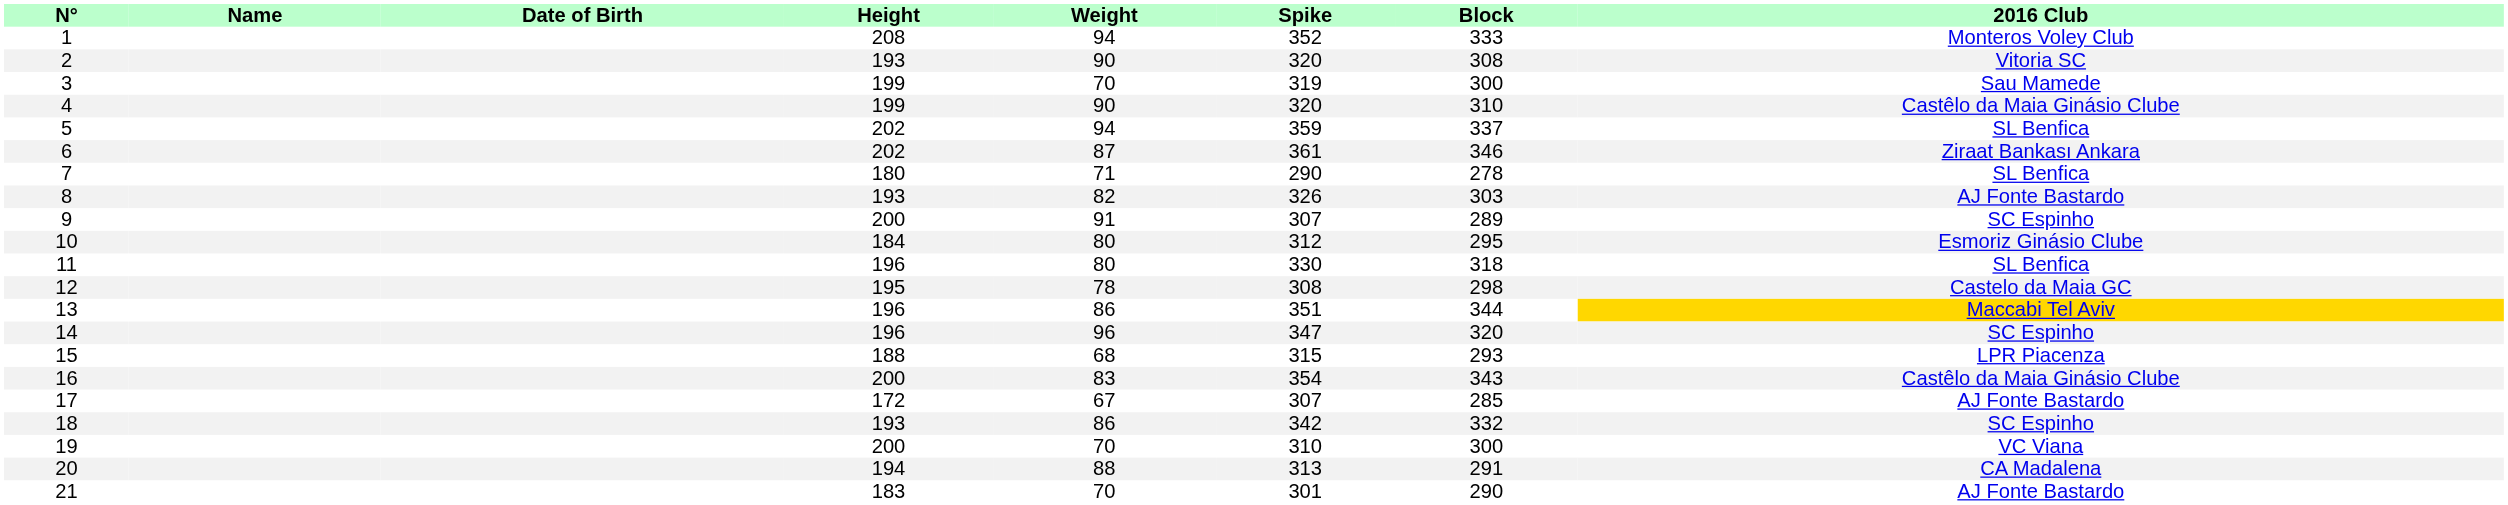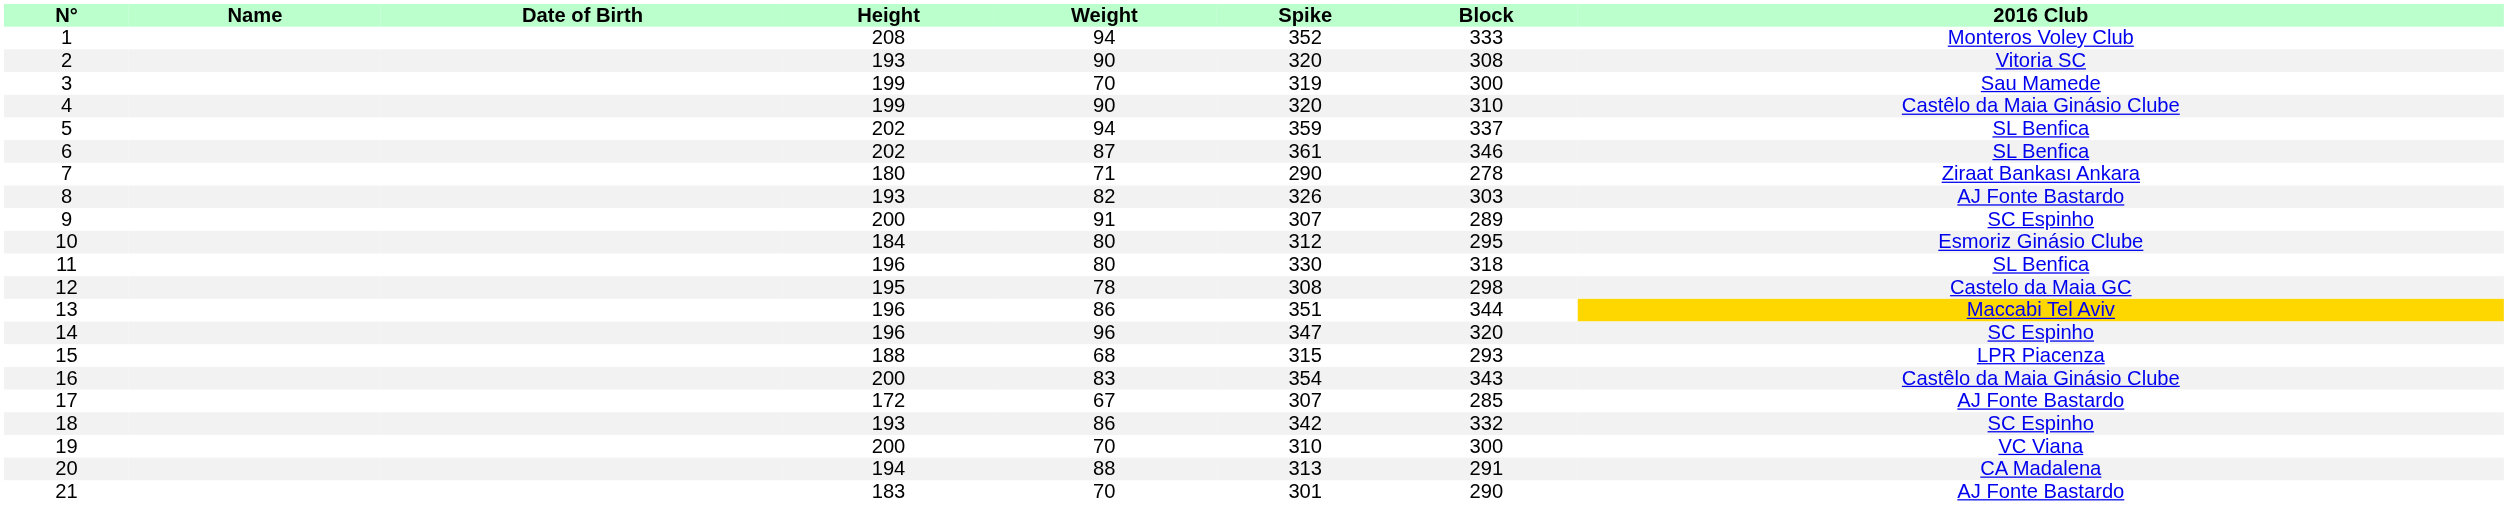6 | 2016 Club: Ziraat Bankası Ankara -> SL Benfica
7 | 2016 Club: SL Benfica -> Ziraat Bankası Ankara
